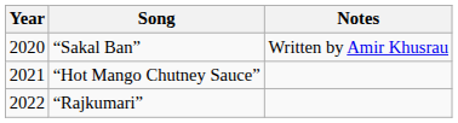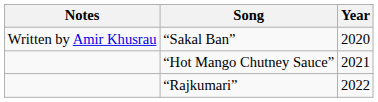columns swapped: Year <-> Notes
